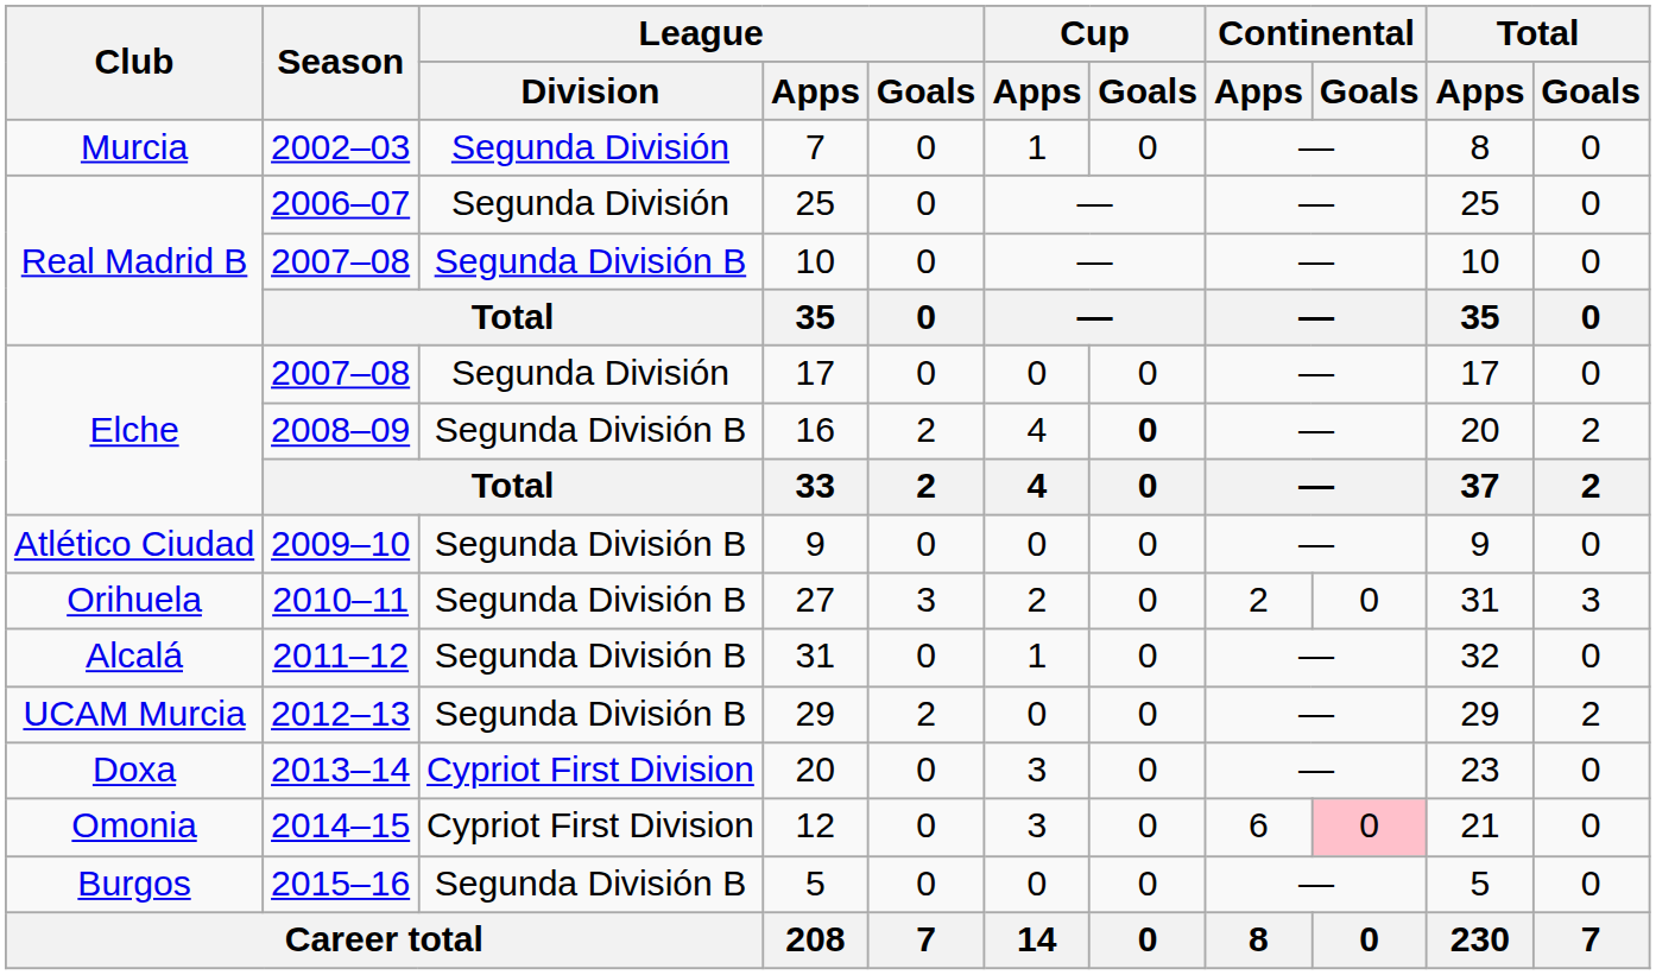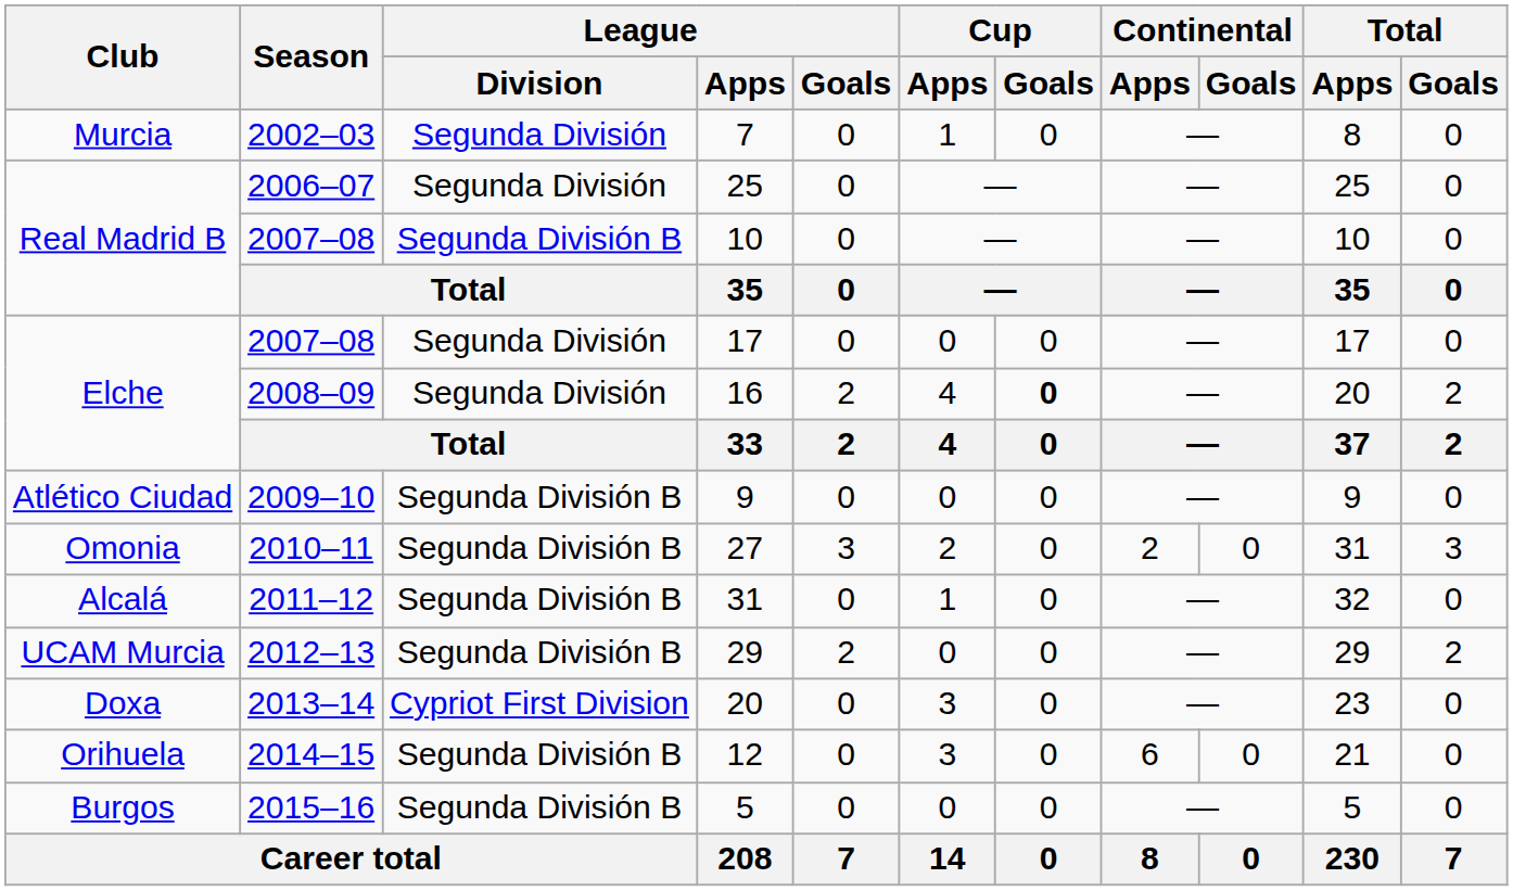16 | League / Division: Segunda División B -> Segunda División
27 | Club: Orihuela -> Omonia
12 | Club: Omonia -> Orihuela
12 | League / Division: Cypriot First Division -> Segunda División B
12 | Continental / Goals: pink background -> no background
